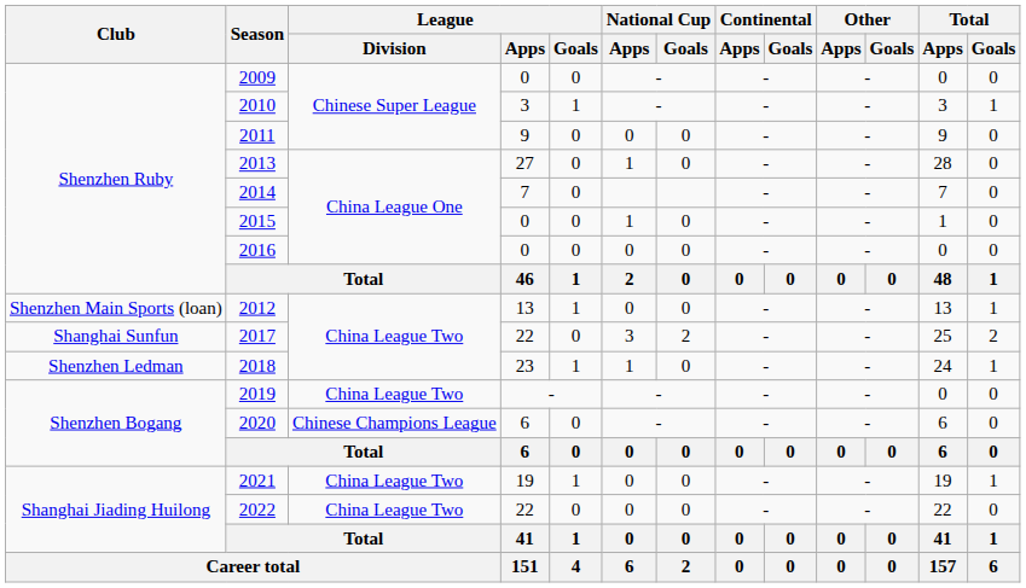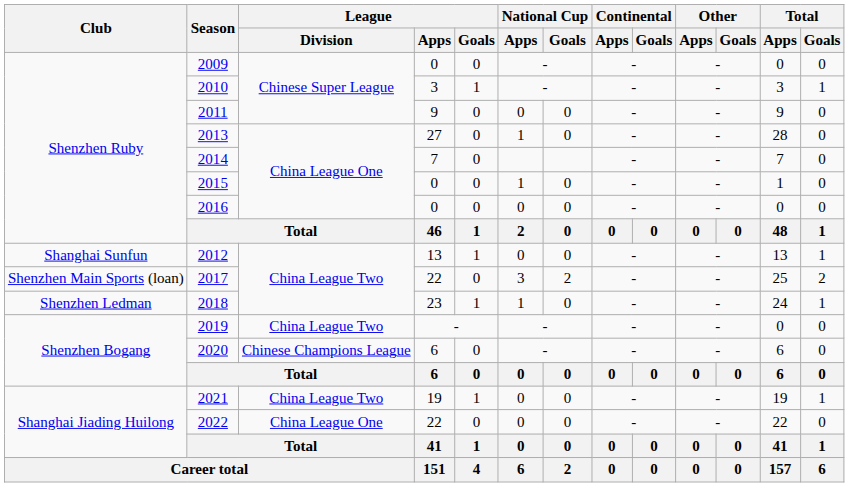2012 | Club: Shenzhen Main Sports (loan) -> Shanghai Sunfun
2017 | Club: Shanghai Sunfun -> Shenzhen Main Sports (loan)
2022 | League / Division: China League Two -> China League One
